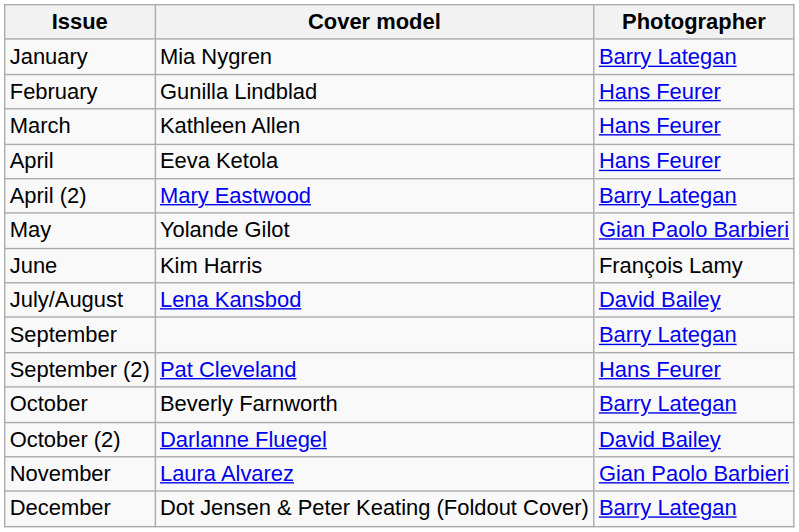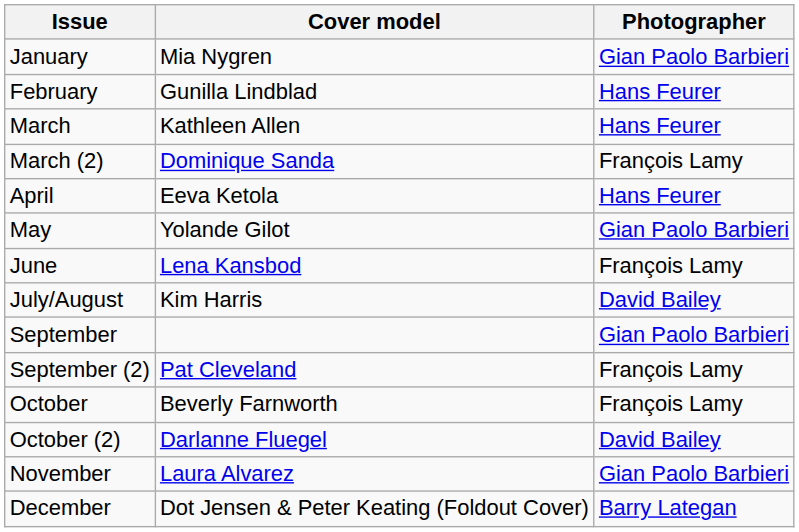January | Photographer: Barry Lategan -> Gian Paolo Barbieri
+ row: March (2) | Dominique Sanda | François Lamy
- row: April (2) | Mary Eastwood | Barry Lategan
June | Cover model: Kim Harris -> Lena Kansbod
July/August | Cover model: Lena Kansbod -> Kim Harris
September | Photographer: Barry Lategan -> Gian Paolo Barbieri
September (2) | Photographer: Hans Feurer -> François Lamy
October | Photographer: Barry Lategan -> François Lamy
